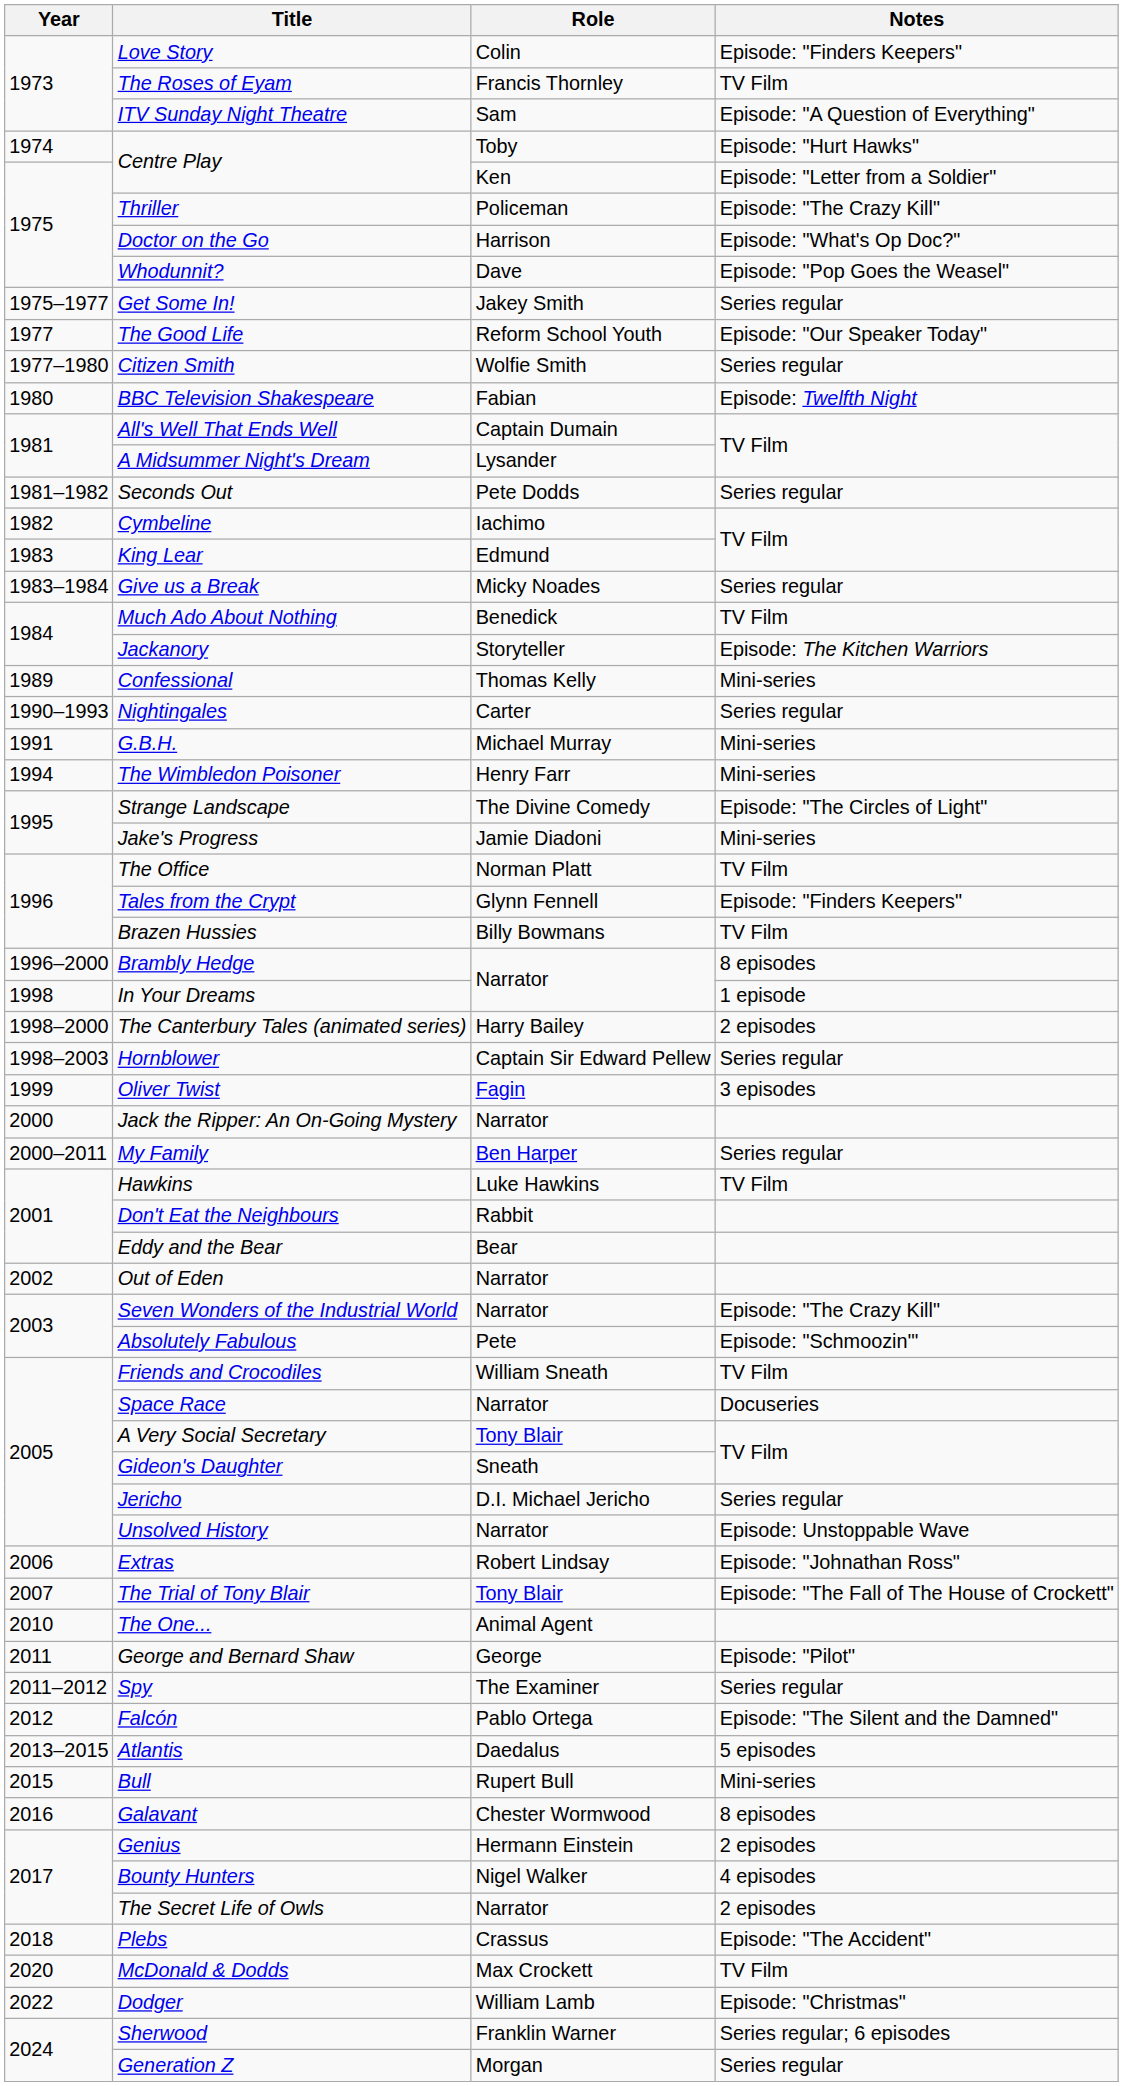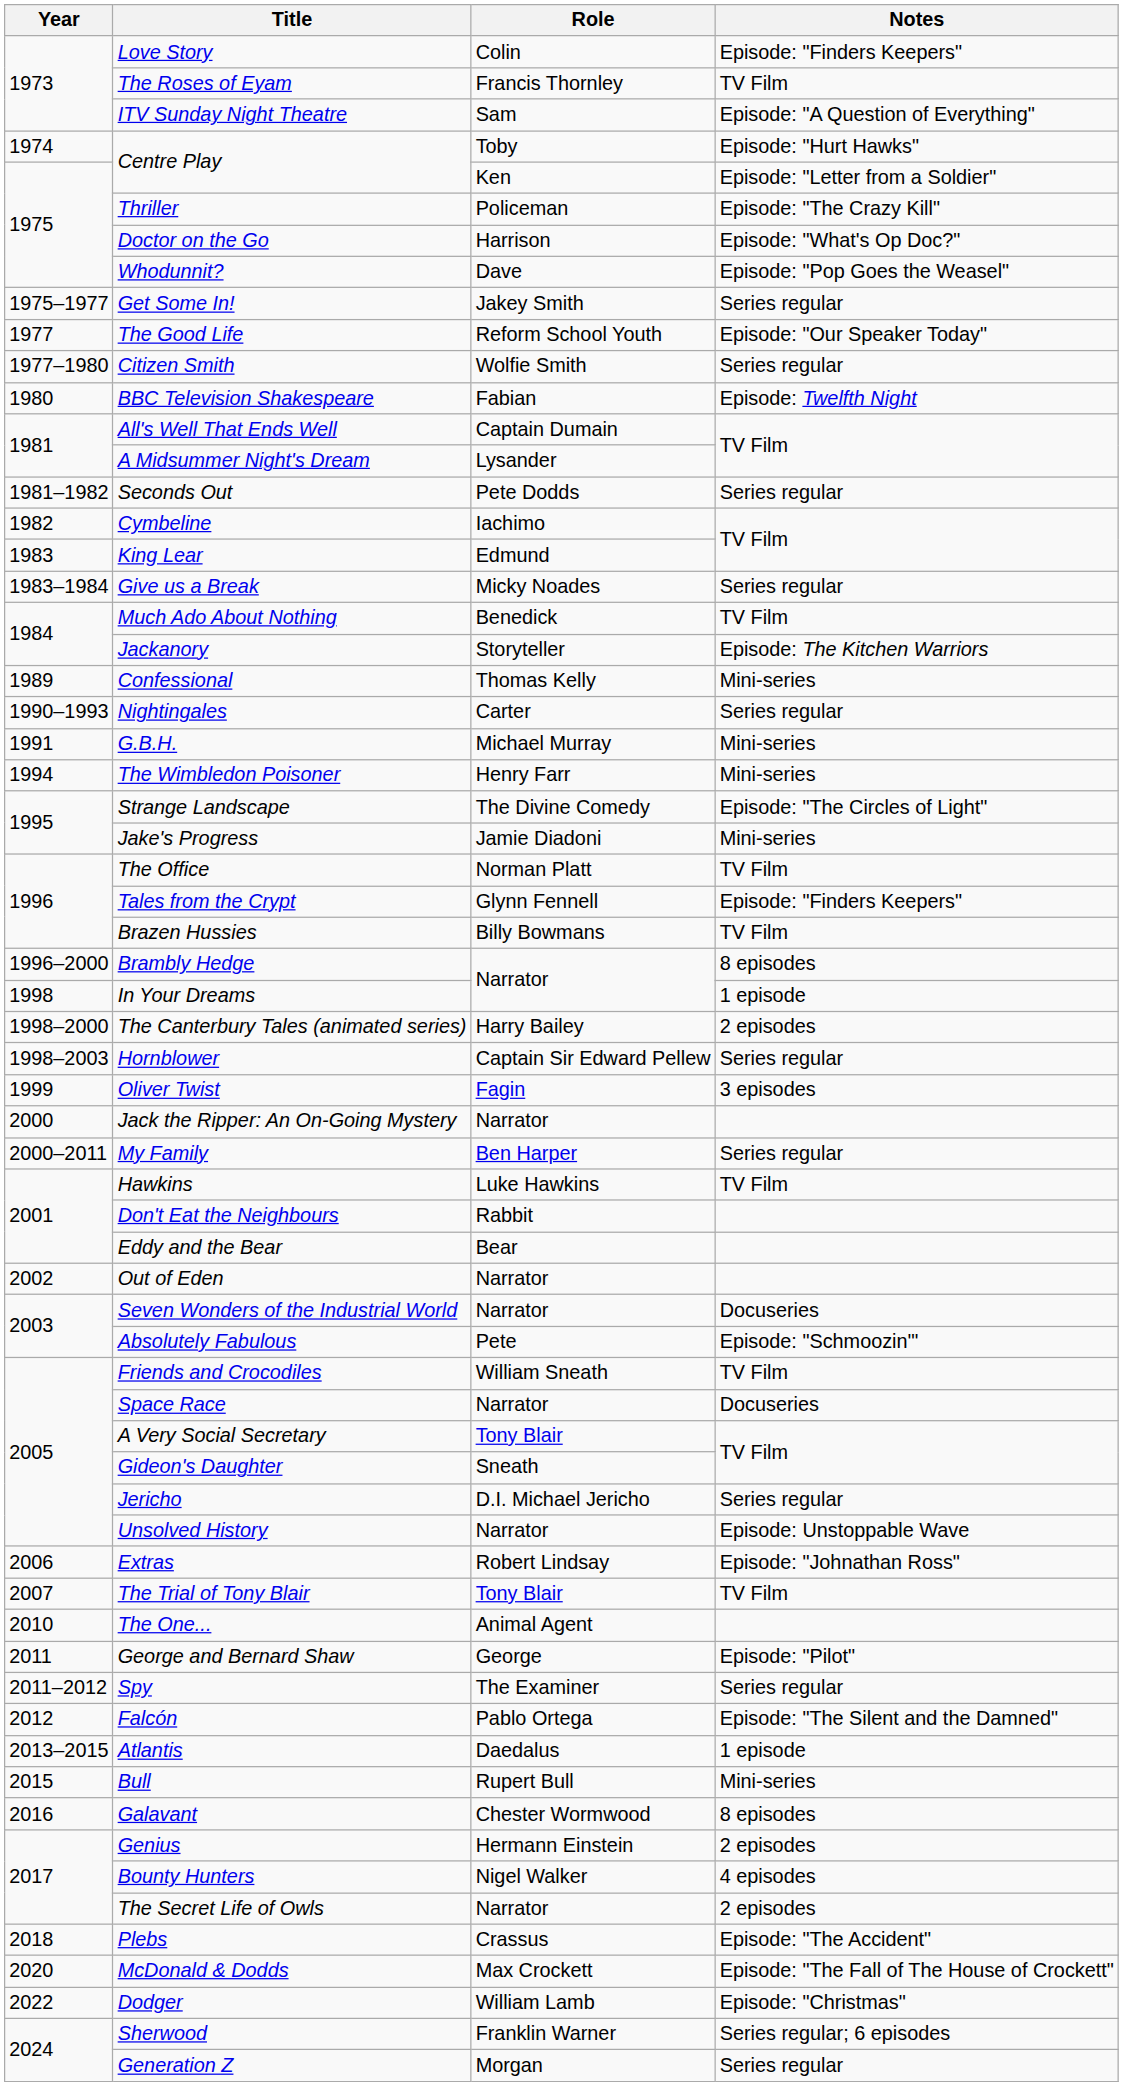Seven Wonders of the Industrial World | Notes: Episode: "The Crazy Kill" -> Docuseries
The Trial of Tony Blair | Notes: Episode: "The Fall of The House of Crockett" -> TV Film
Atlantis | Notes: 5 episodes -> 1 episode
McDonald & Dodds | Notes: TV Film -> Episode: "The Fall of The House of Crockett"
